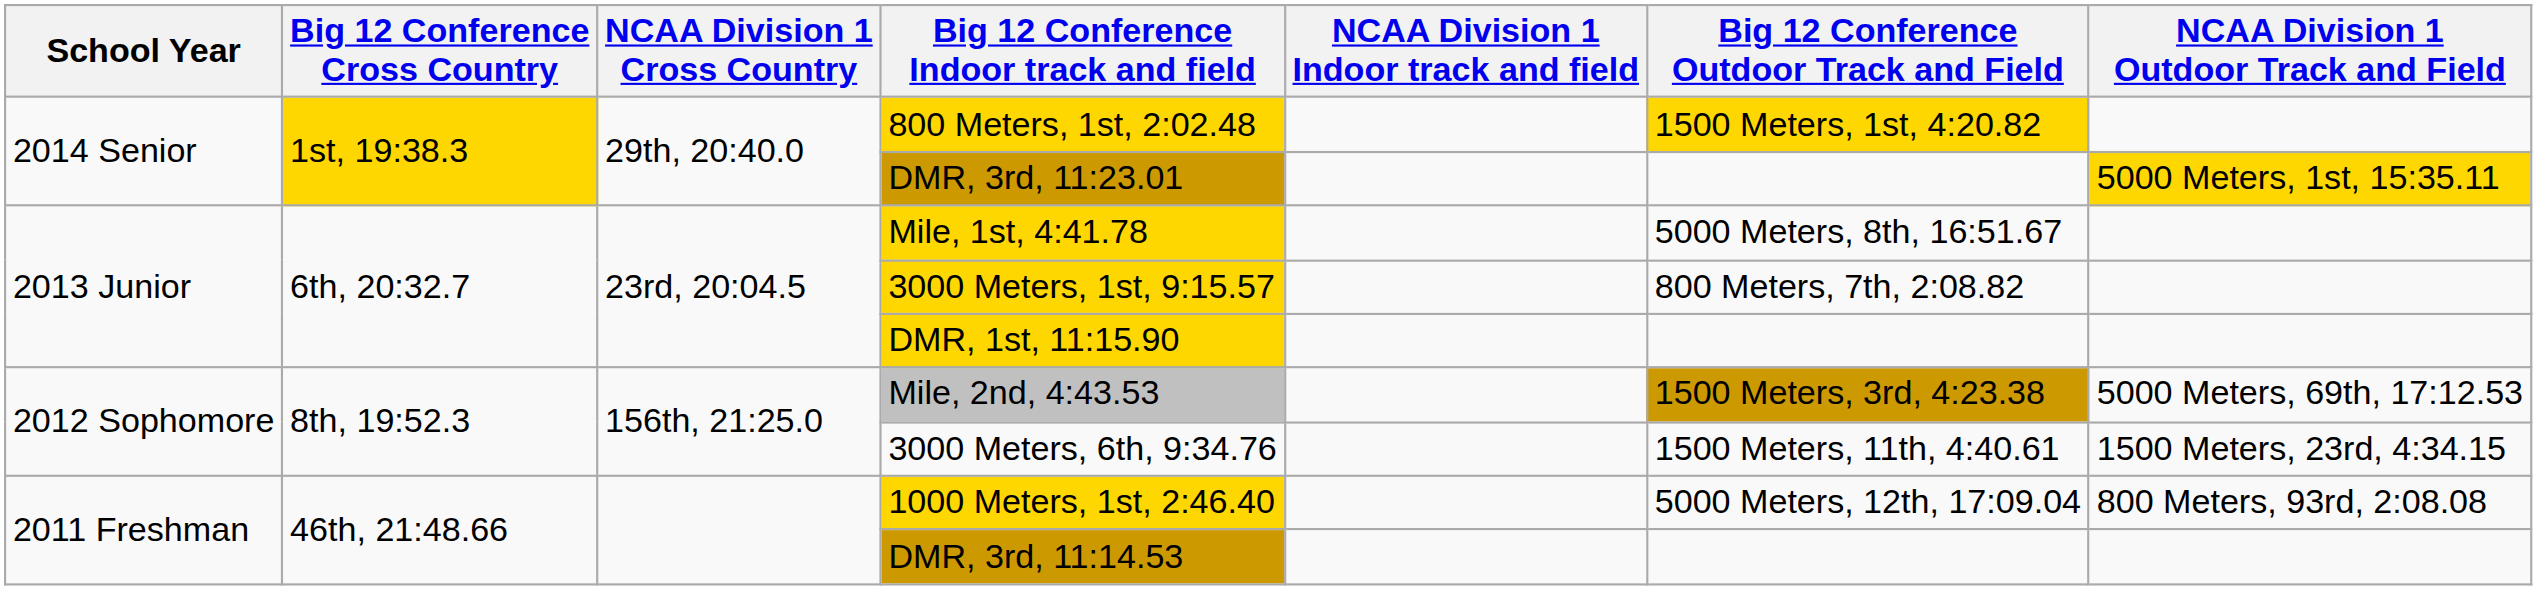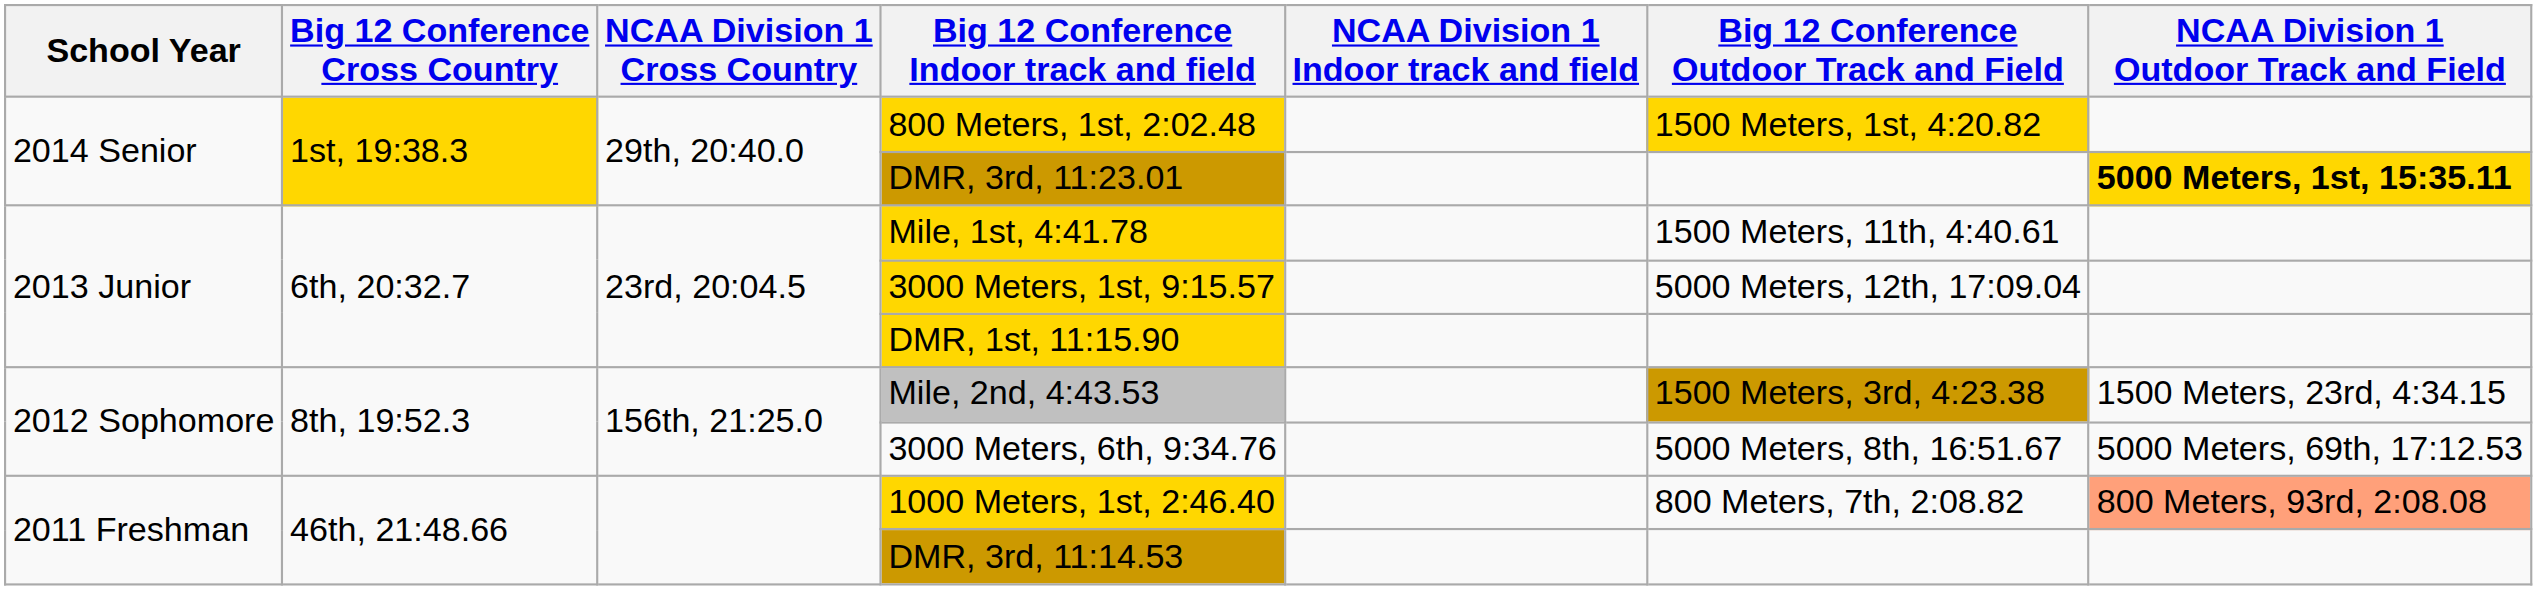DMR, 3rd, 11:23.01 | NCAA Division 1 Outdoor Track and Field: normal -> bold
Mile, 1st, 4:41.78 | Big 12 Conference Outdoor Track and Field: 5000 Meters, 8th, 16:51.67 -> 1500 Meters, 11th, 4:40.61
3000 Meters, 1st, 9:15.57 | Big 12 Conference Outdoor Track and Field: 800 Meters, 7th, 2:08.82 -> 5000 Meters, 12th, 17:09.04
Mile, 2nd, 4:43.53 | NCAA Division 1 Outdoor Track and Field: 5000 Meters, 69th, 17:12.53 -> 1500 Meters, 23rd, 4:34.15
3000 Meters, 6th, 9:34.76 | Big 12 Conference Outdoor Track and Field: 1500 Meters, 11th, 4:40.61 -> 5000 Meters, 8th, 16:51.67
3000 Meters, 6th, 9:34.76 | NCAA Division 1 Outdoor Track and Field: 1500 Meters, 23rd, 4:34.15 -> 5000 Meters, 69th, 17:12.53
1000 Meters, 1st, 2:46.40 | Big 12 Conference Outdoor Track and Field: 5000 Meters, 12th, 17:09.04 -> 800 Meters, 7th, 2:08.82
1000 Meters, 1st, 2:46.40 | NCAA Division 1 Outdoor Track and Field: no background -> lightsalmon background
